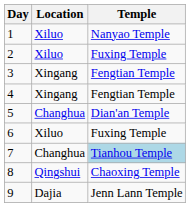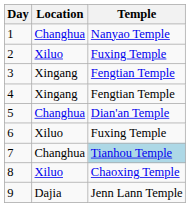1 | Location: Xiluo -> Changhua
8 | Location: Qingshui -> Xiluo
